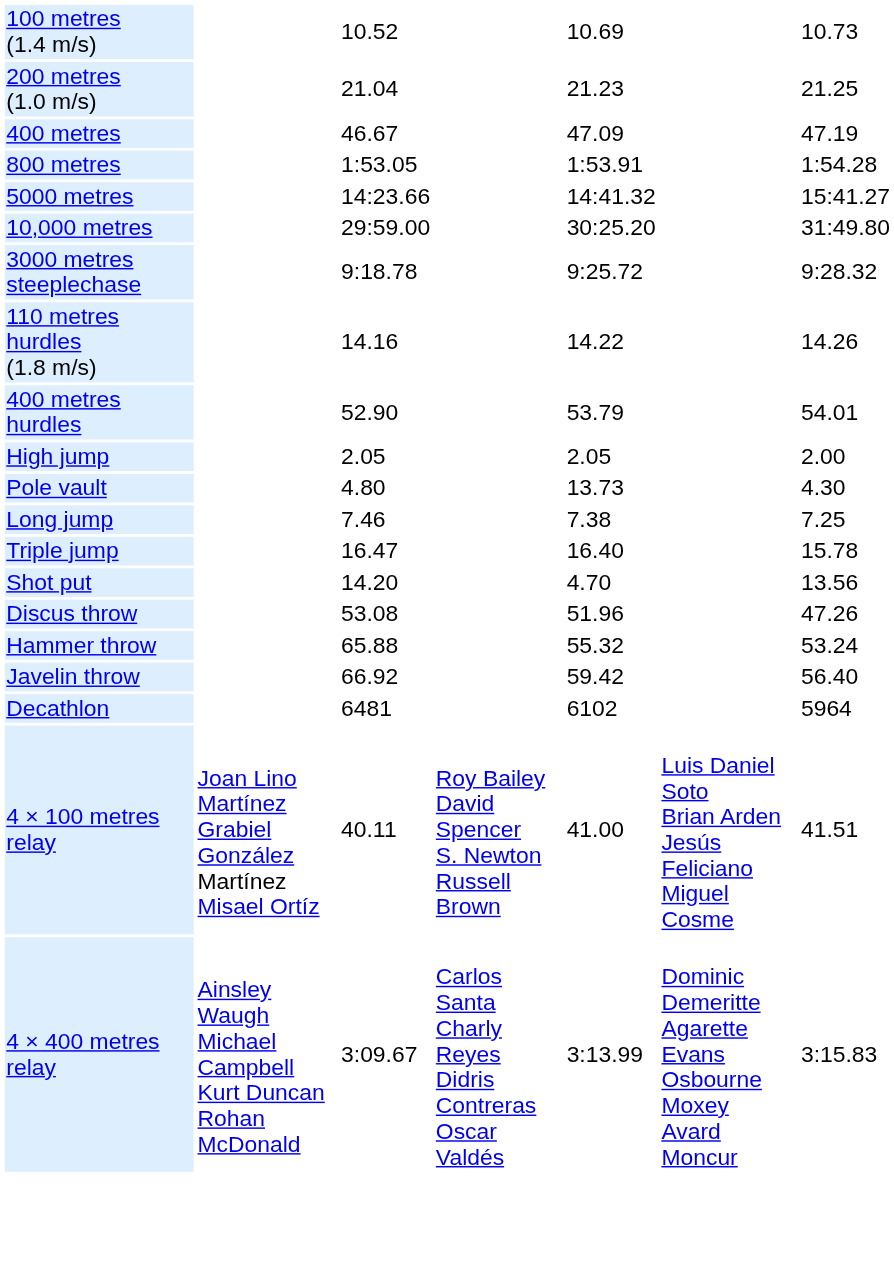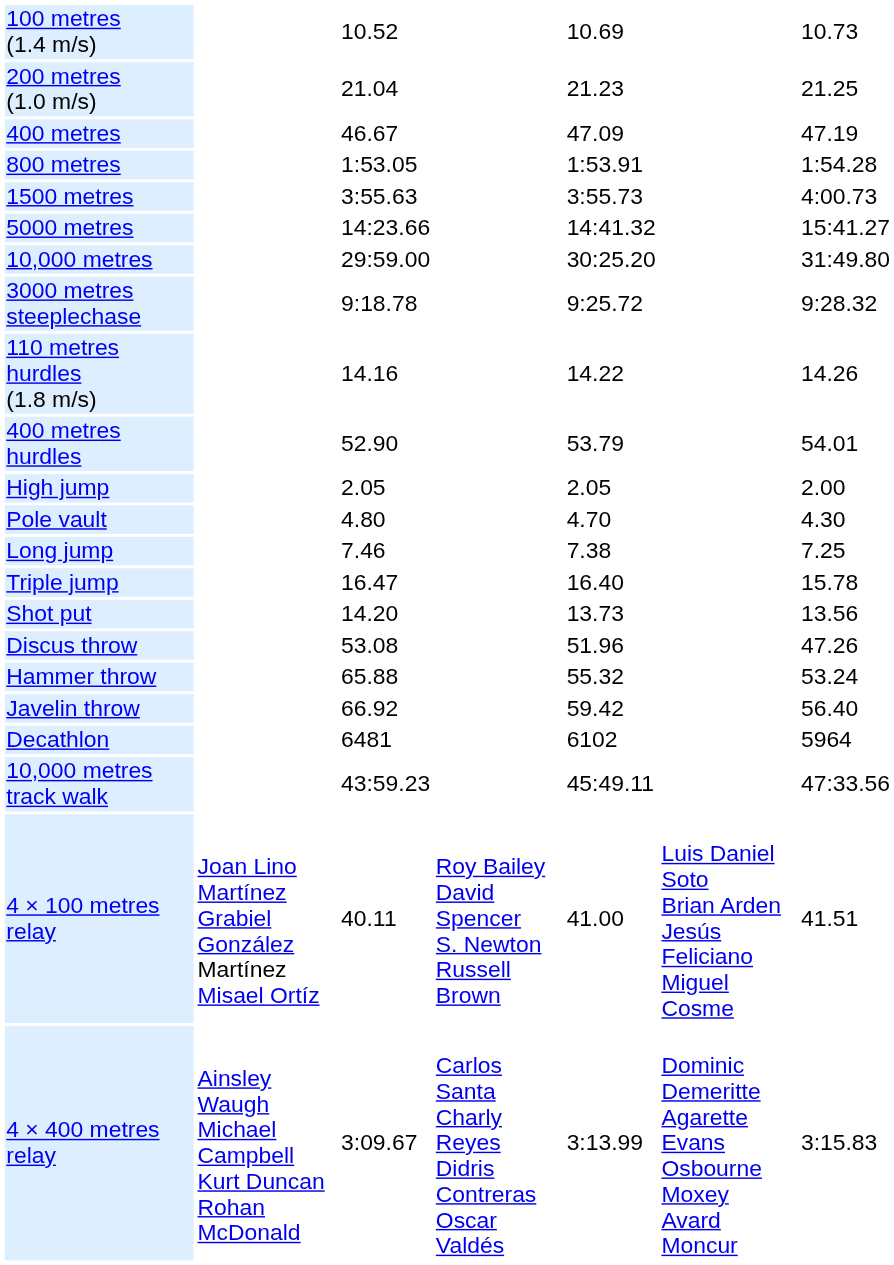+ row: 1500 metres | 3:55.63 | 3:55.73 | 4:00.73
Pole vault | column 5: 13.73 -> 4.70
Shot put | column 5: 4.70 -> 13.73
+ row: 10,000 metres track walk | 43:59.23 | 45:49.11 | 47:33.56
